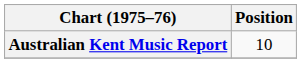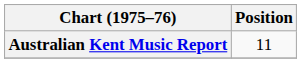Australian Kent Music Report | Position: 10 -> 11
